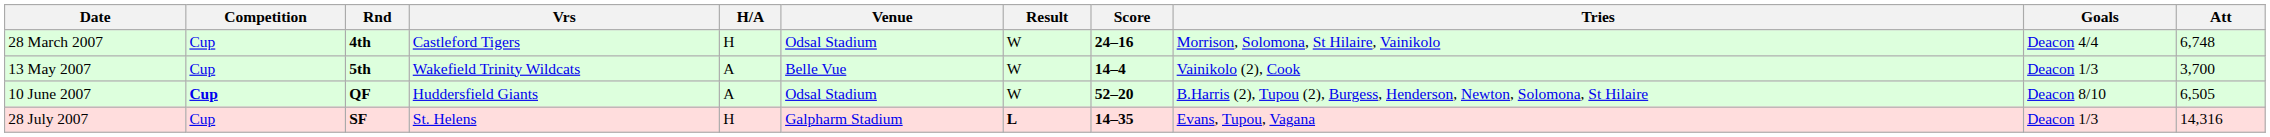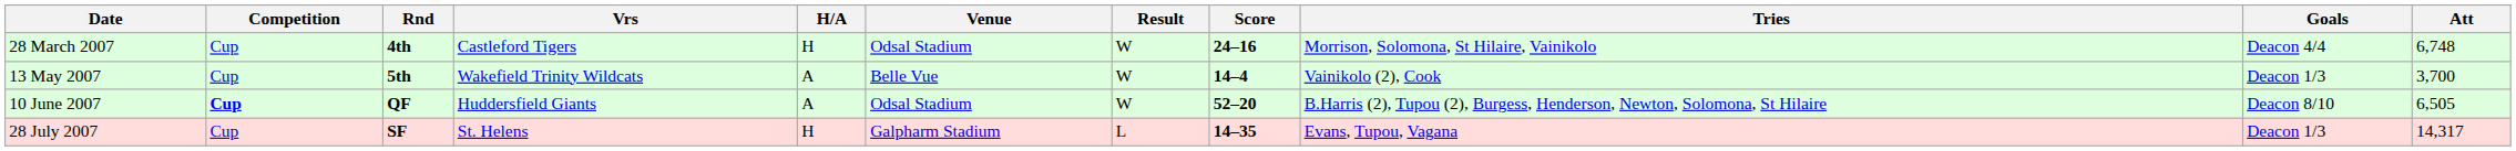28 July 2007 | Result: bold -> normal
28 July 2007 | Att: 14,316 -> 14,317
